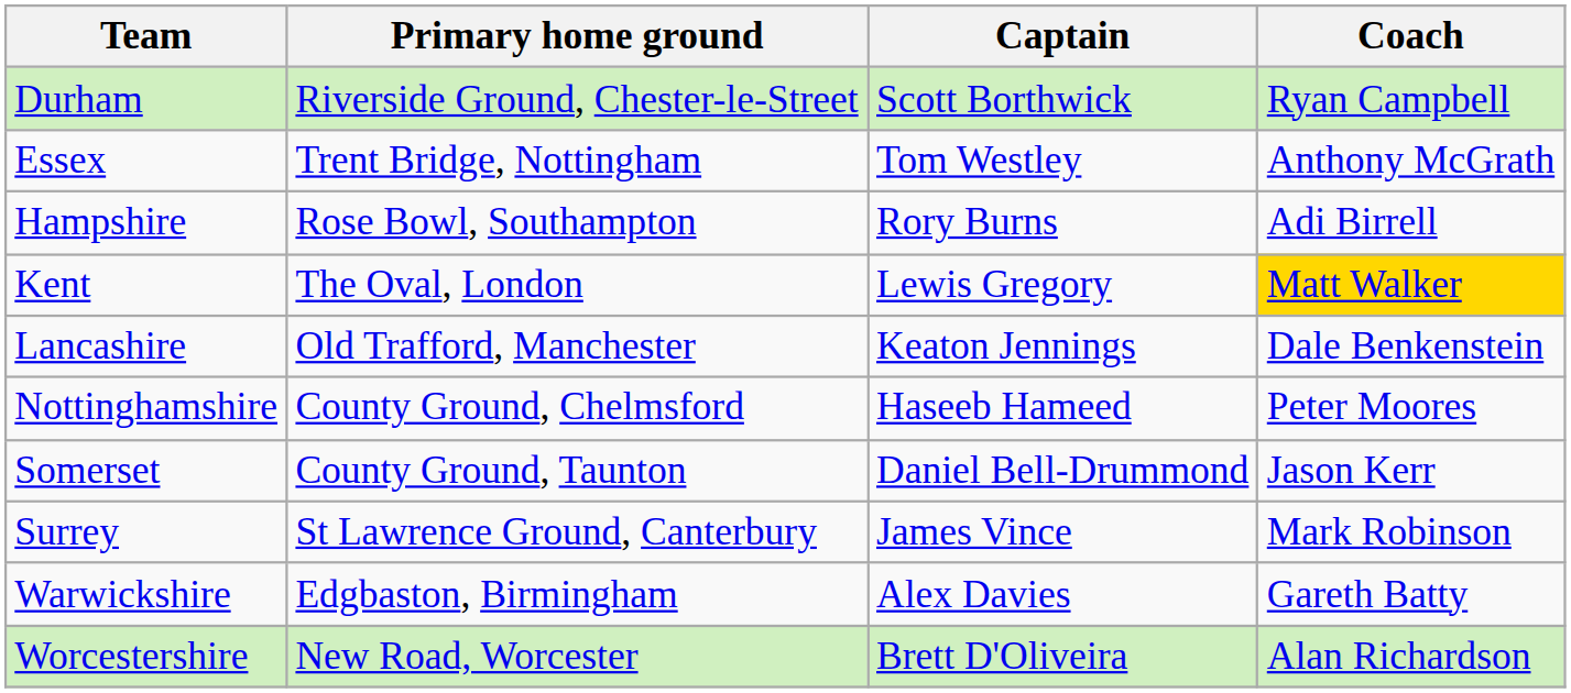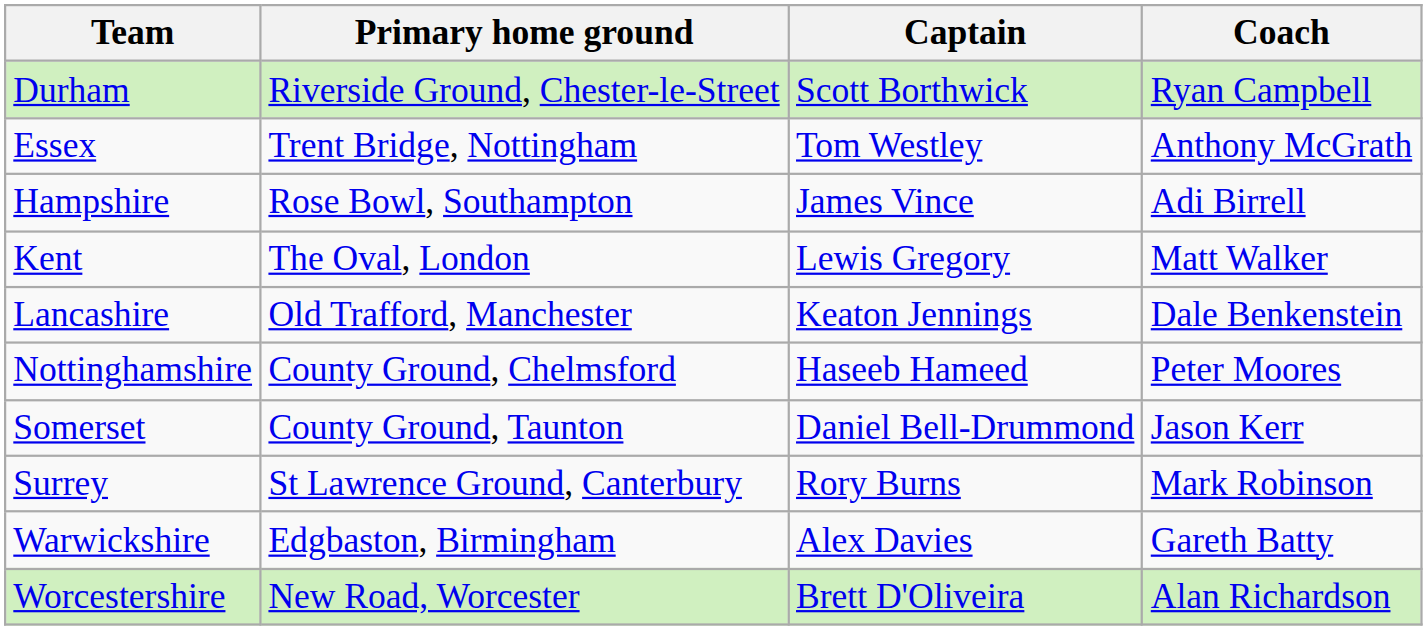Hampshire | Captain: Rory Burns -> James Vince
Kent | Coach: gold background -> no background
Surrey | Captain: James Vince -> Rory Burns
